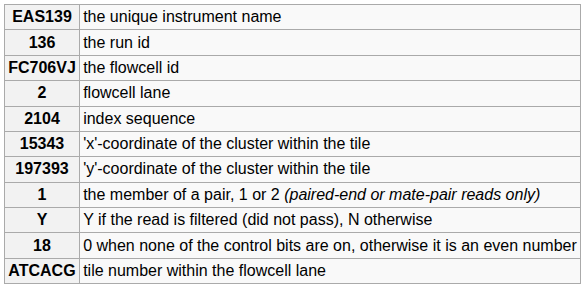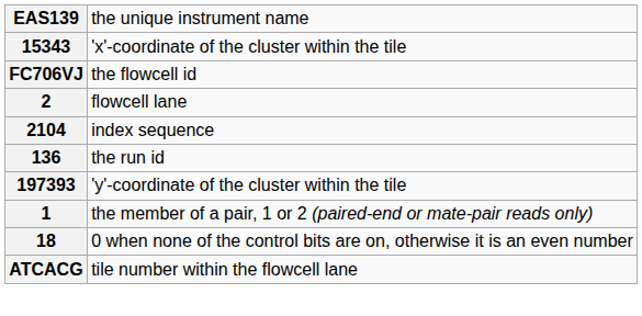rows swapped: 136 <-> 15343
- row: Y | Y if the read is filtered (did not pass), N otherwise
